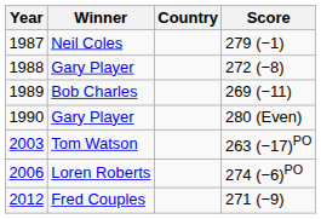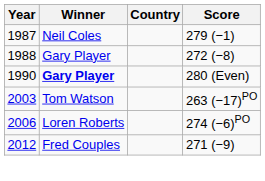- row: 1989 | Bob Charles | 269 (−11)
1990 | Winner: normal -> bold
